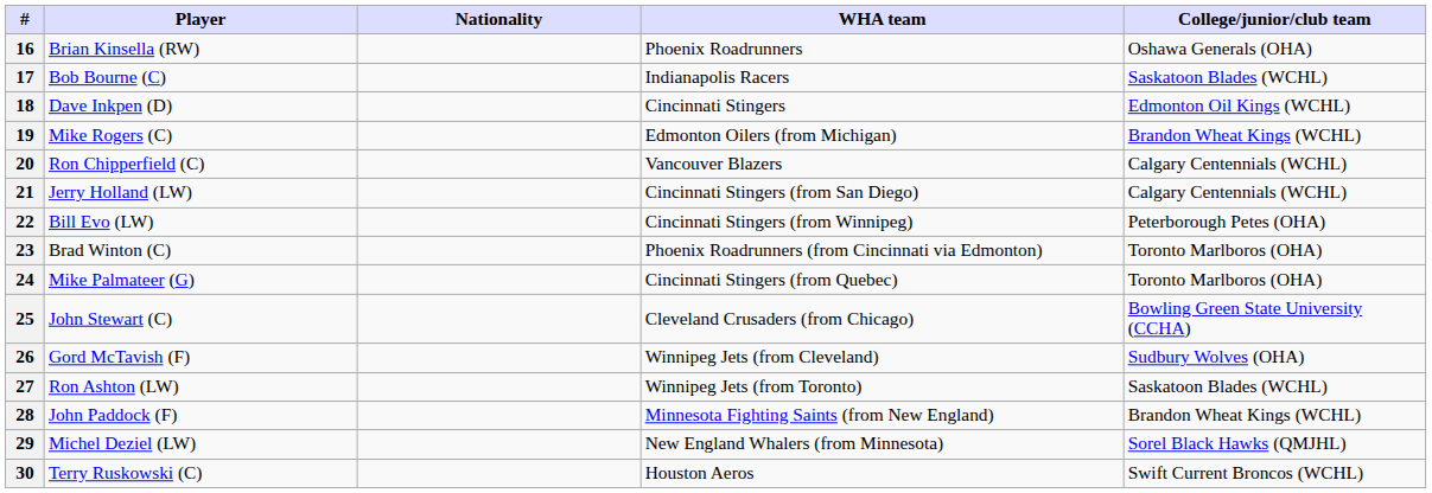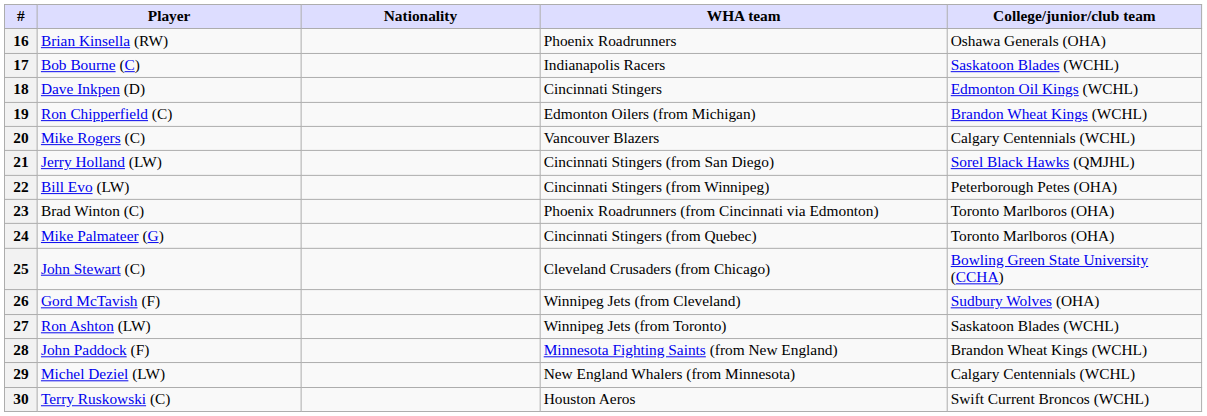19 | Player: Mike Rogers (C) -> Ron Chipperfield (C)
20 | Player: Ron Chipperfield (C) -> Mike Rogers (C)
21 | College/junior/club team: Calgary Centennials (WCHL) -> Sorel Black Hawks (QMJHL)
29 | College/junior/club team: Sorel Black Hawks (QMJHL) -> Calgary Centennials (WCHL)
